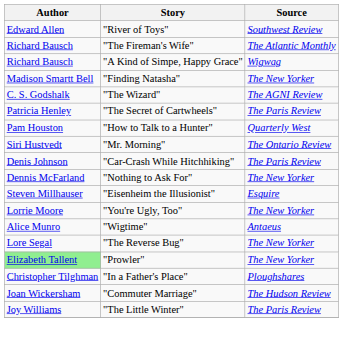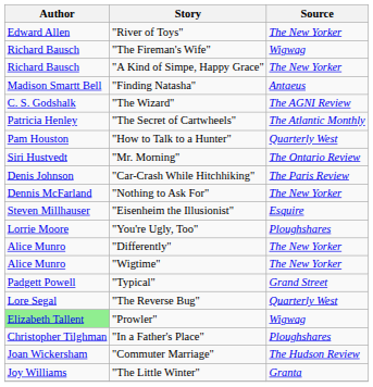"River of Toys" | Source: Southwest Review -> The New Yorker
"The Fireman's Wife" | Source: The Atlantic Monthly -> Wigwag
"A Kind of Simpe, Happy Grace" | Source: Wigwag -> The New Yorker
"Finding Natasha" | Source: The New Yorker -> Antaeus
"The Secret of Cartwheels" | Source: The Paris Review -> The Atlantic Monthly
"You're Ugly, Too" | Source: The New Yorker -> Ploughshares
+ row: Alice Munro | "Differently" | The New Yorker
"Wigtime" | Source: Antaeus -> The New Yorker
+ row: Padgett Powell | "Typical" | Grand Street
"The Reverse Bug" | Source: The New Yorker -> Quarterly West
"Prowler" | Source: The New Yorker -> Wigwag
"The Little Winter" | Source: The Paris Review -> Granta
